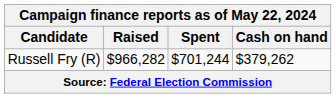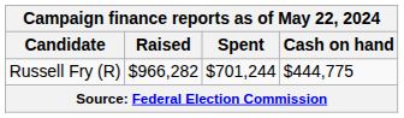Russell Fry (R) | Cash on hand: $379,262 -> $444,775
